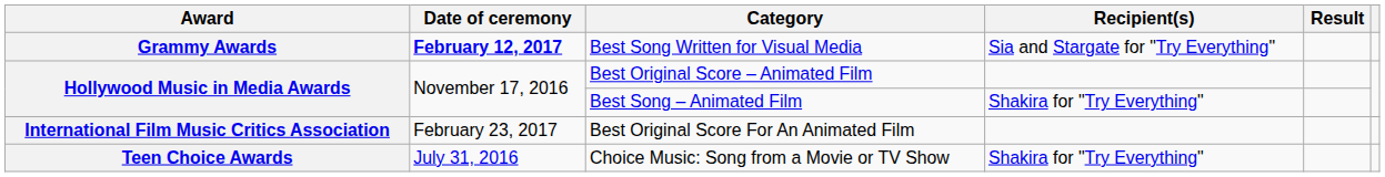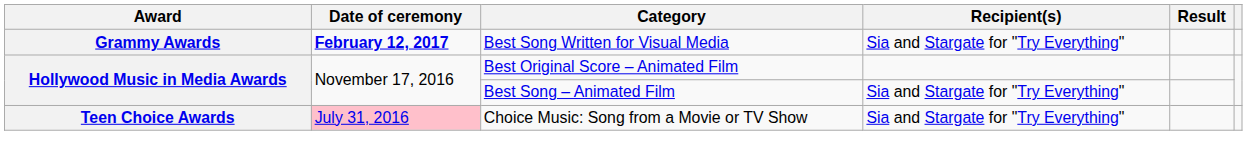Best Song – Animated Film | Recipient(s): Shakira for "Try Everything" -> Sia and Stargate for "Try Everything"
- row: International Film Music Critics Association | February 23, 2017 | Best Original Score For An Animated Film
Choice Music: Song from a Movie or TV Show | Date of ceremony: no background -> pink background
Choice Music: Song from a Movie or TV Show | Recipient(s): Shakira for "Try Everything" -> Sia and Stargate for "Try Everything"
